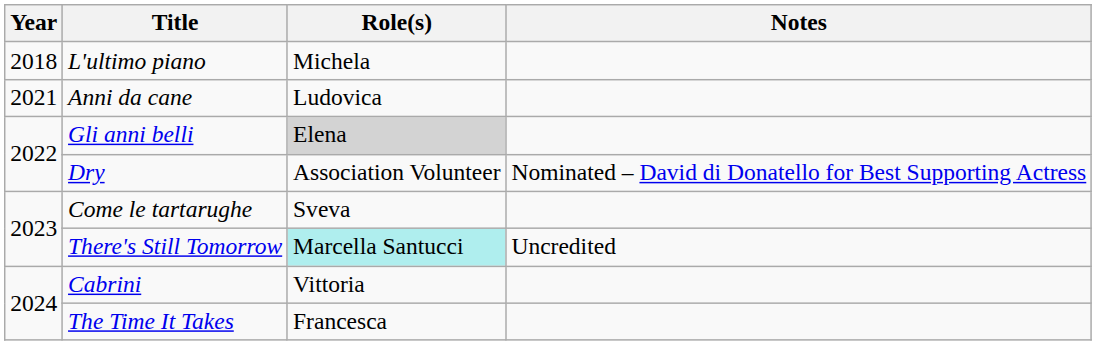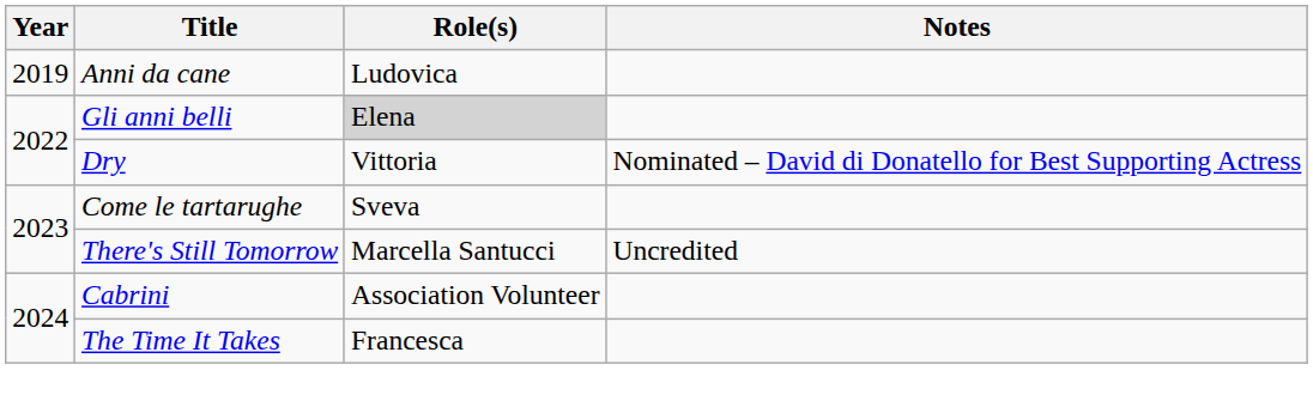- row: 2018 | L'ultimo piano | Michela
Anni da cane | Year: 2021 -> 2019
Dry | Role(s): Association Volunteer -> Vittoria
There's Still Tomorrow | Role(s): paleturquoise background -> no background
Cabrini | Role(s): Vittoria -> Association Volunteer
